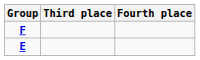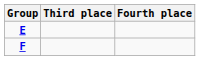rows swapped: E <-> F
